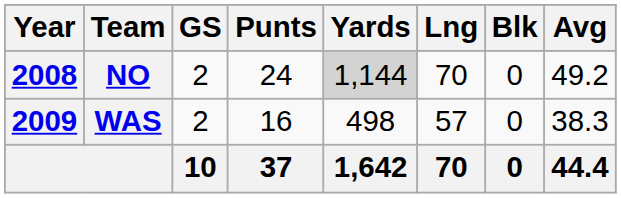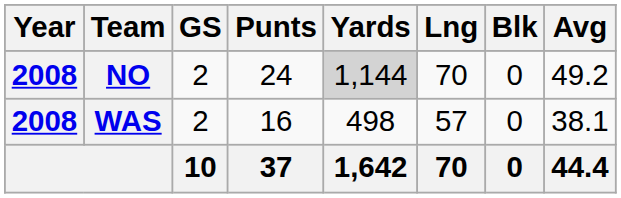WAS | Year: 2009 -> 2008
WAS | Avg: 38.3 -> 38.1
